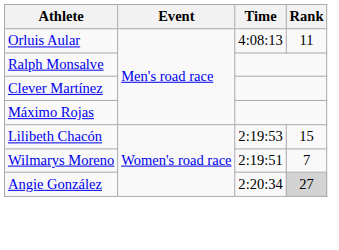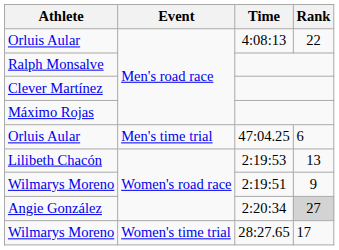Orluis Aular / 4:08:13 | Rank: 11 -> 22
+ row: Orluis Aular | Men's time trial | 47:04.25 | 6
Lilibeth Chacón | Rank: 15 -> 13
Wilmarys Moreno / 2:19:51 | Rank: 7 -> 9
+ row: Wilmarys Moreno | Women's time trial | 28:27.65 | 17
